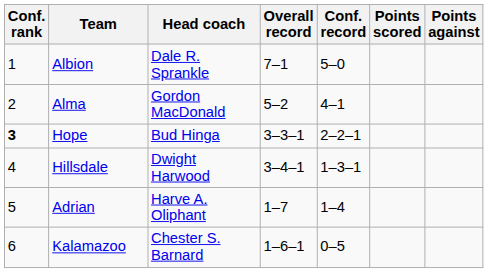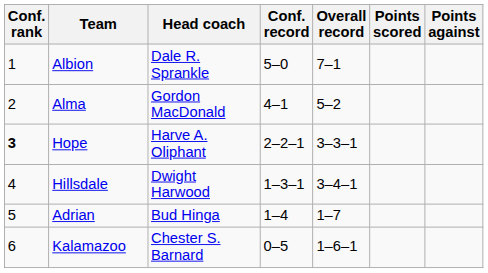columns swapped: Overall record <-> Conf. record
Hope | Head coach: Bud Hinga -> Harve A. Oliphant
Adrian | Head coach: Harve A. Oliphant -> Bud Hinga
